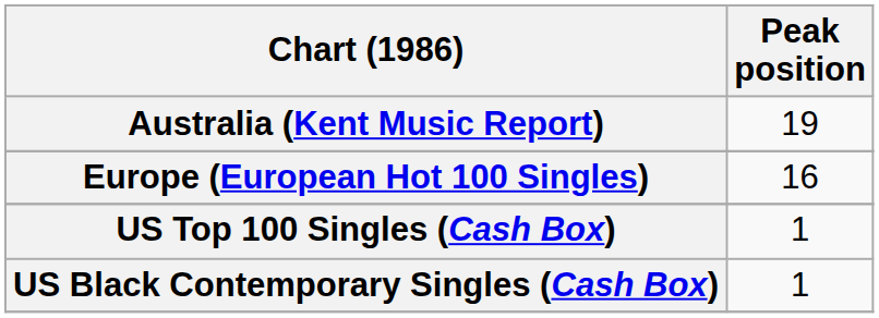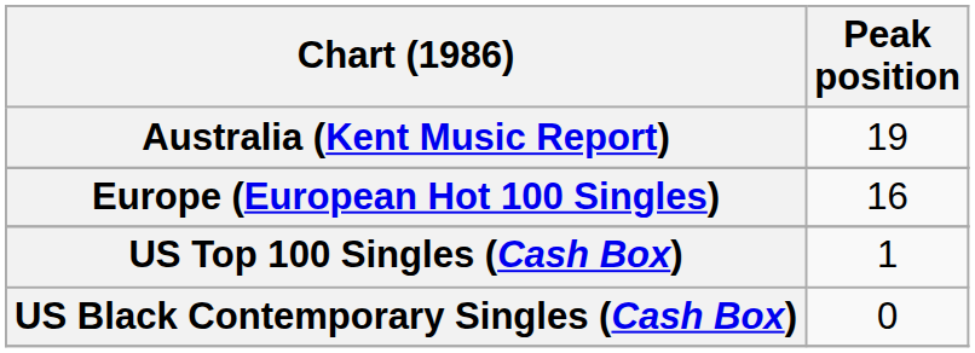US Black Contemporary Singles (Cash Box) | Peak position: 1 -> 0
